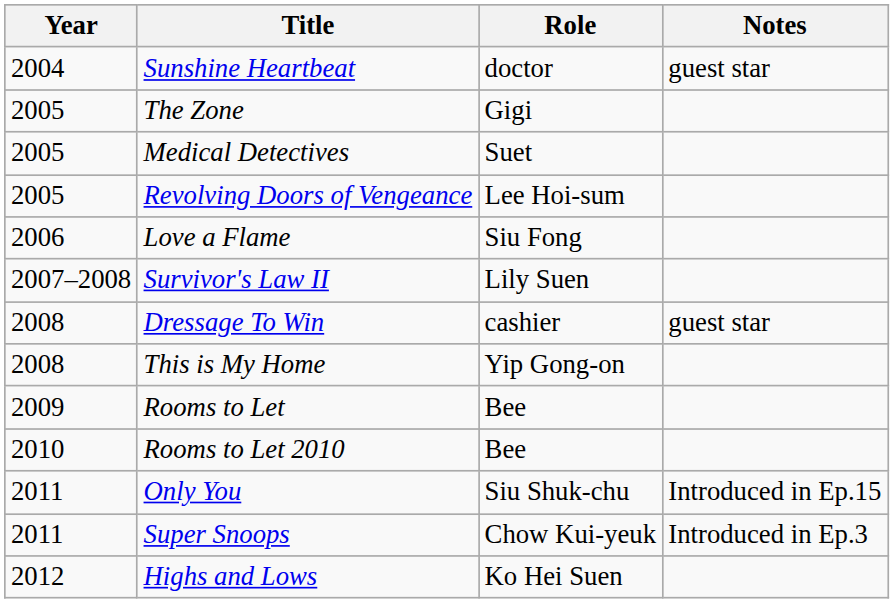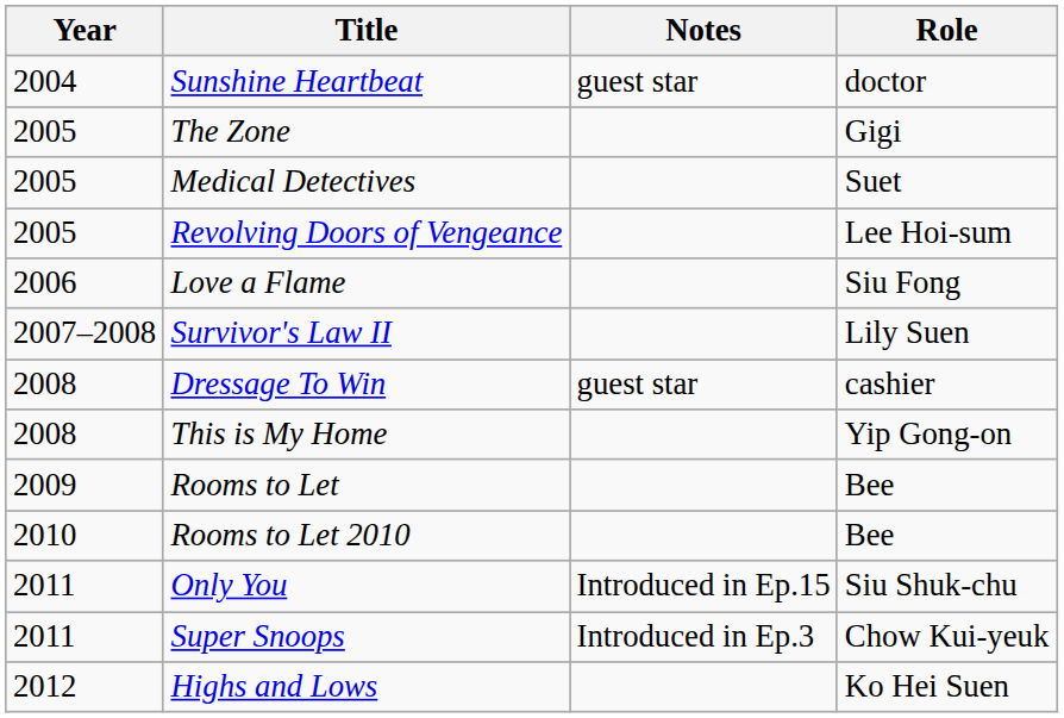columns swapped: Role <-> Notes
